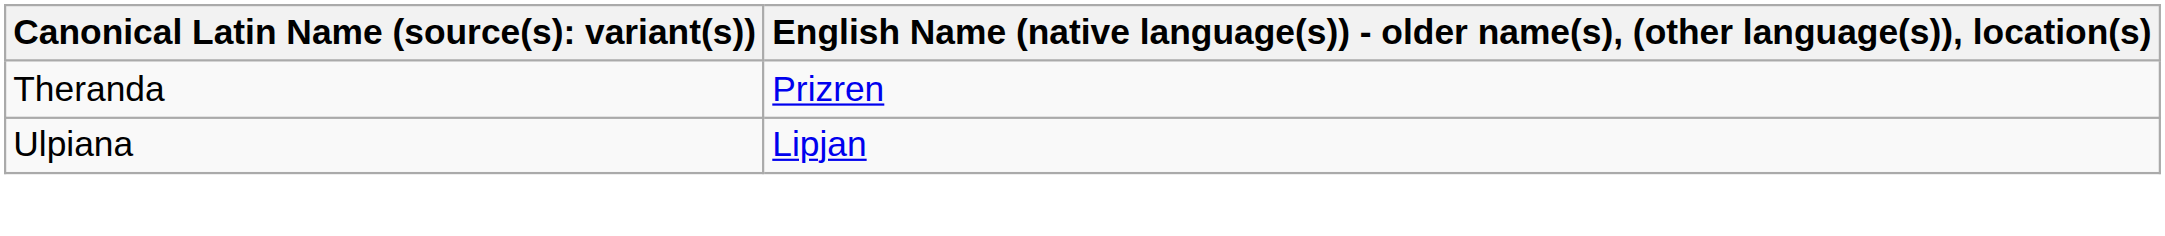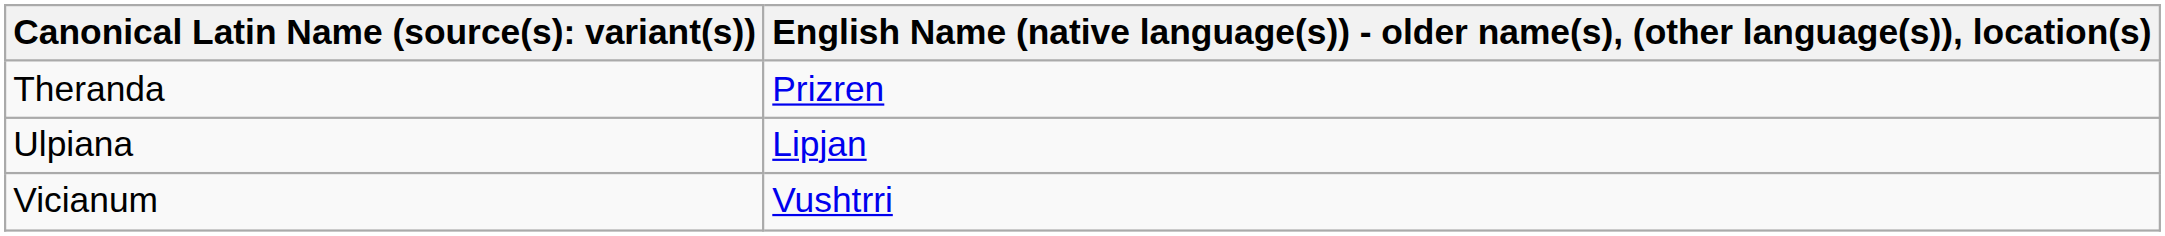+ row: Vicianum | Vushtrri
